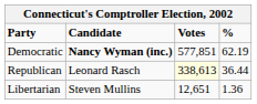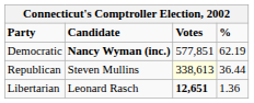Republican | Candidate: Leonard Rasch -> Steven Mullins
Libertarian | Candidate: Steven Mullins -> Leonard Rasch
Libertarian | Votes: normal -> bold
